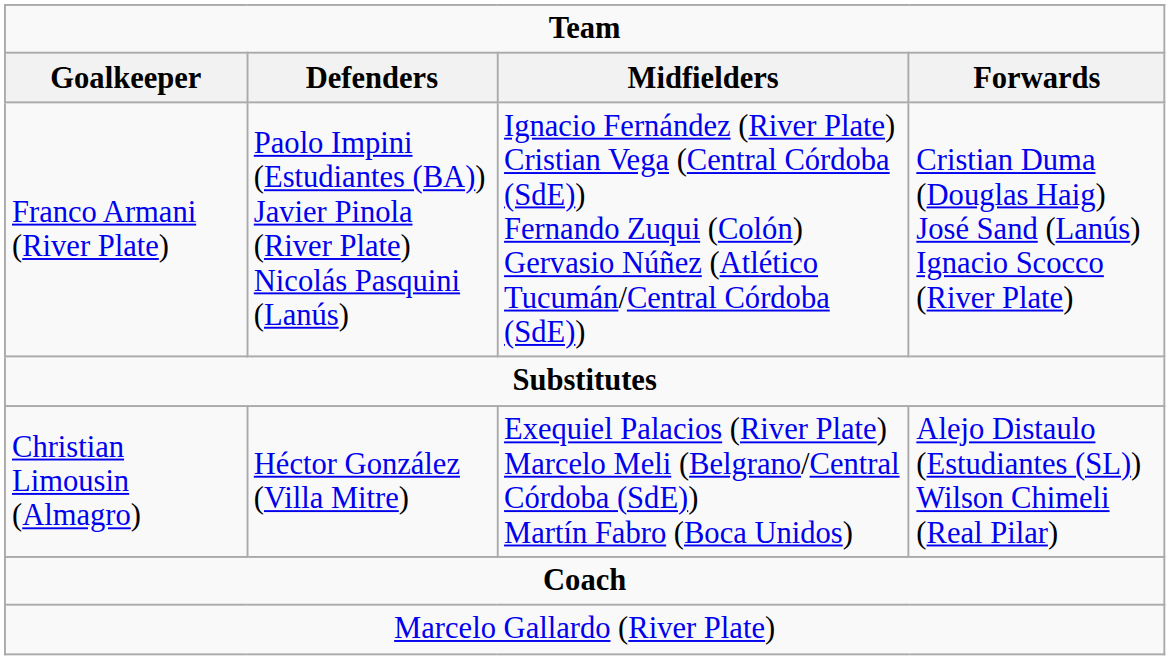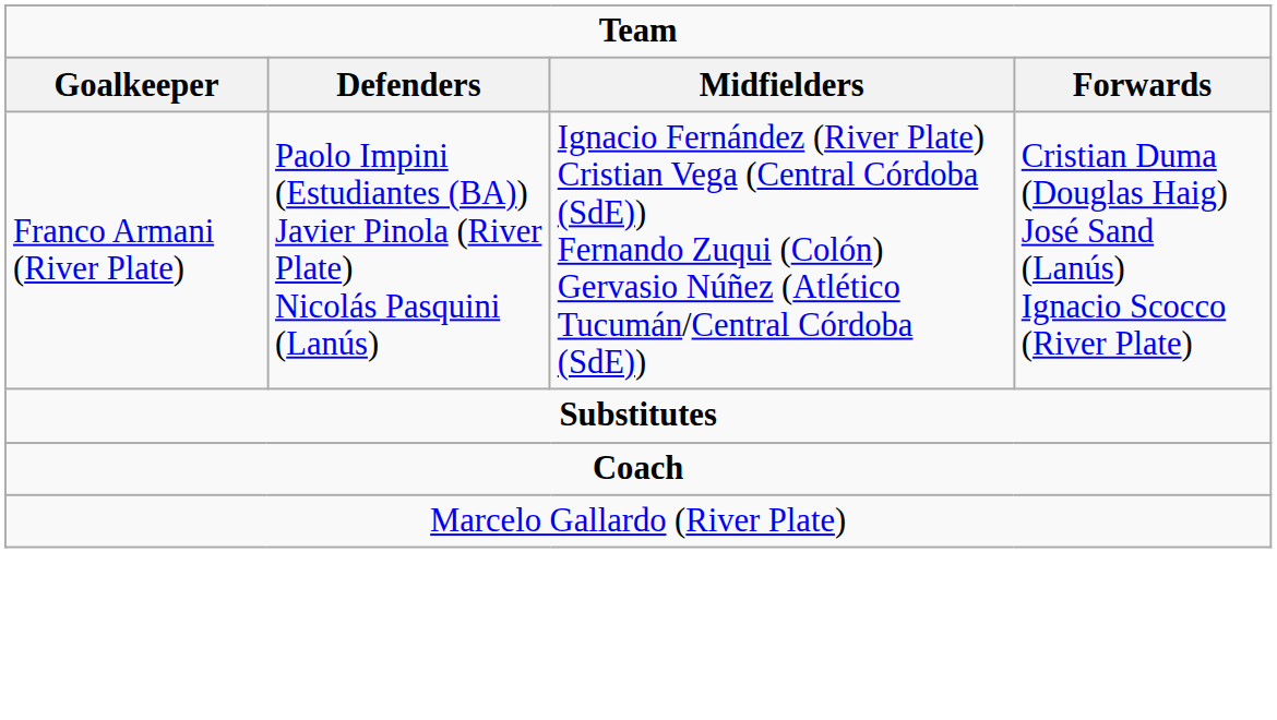- row: Christian Limousin (Almagro) | Héctor González (Villa Mitre) | Exequiel Palacios (River Plate) Marcelo Meli (Belgrano/Central Córdoba (SdE)) Martín Fabro (Boca Unidos) | Alejo Distaulo (Estudiantes (SL)) Wilson Chimeli (Real Pilar)
